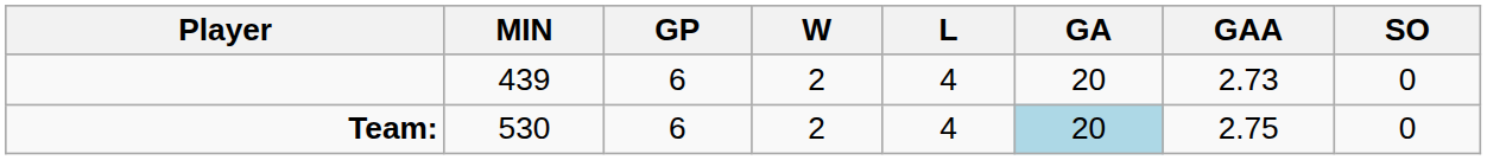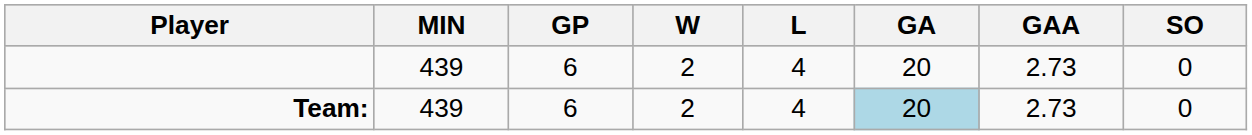Team: | MIN: 530 -> 439
Team: | GAA: 2.75 -> 2.73
